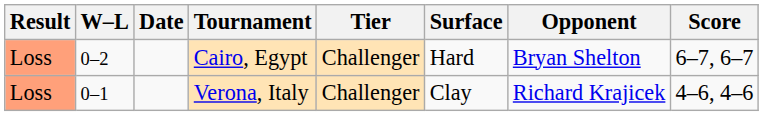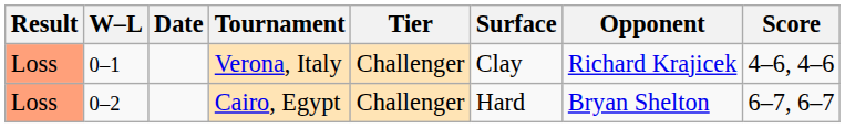rows swapped: Verona, Italy <-> Cairo, Egypt
